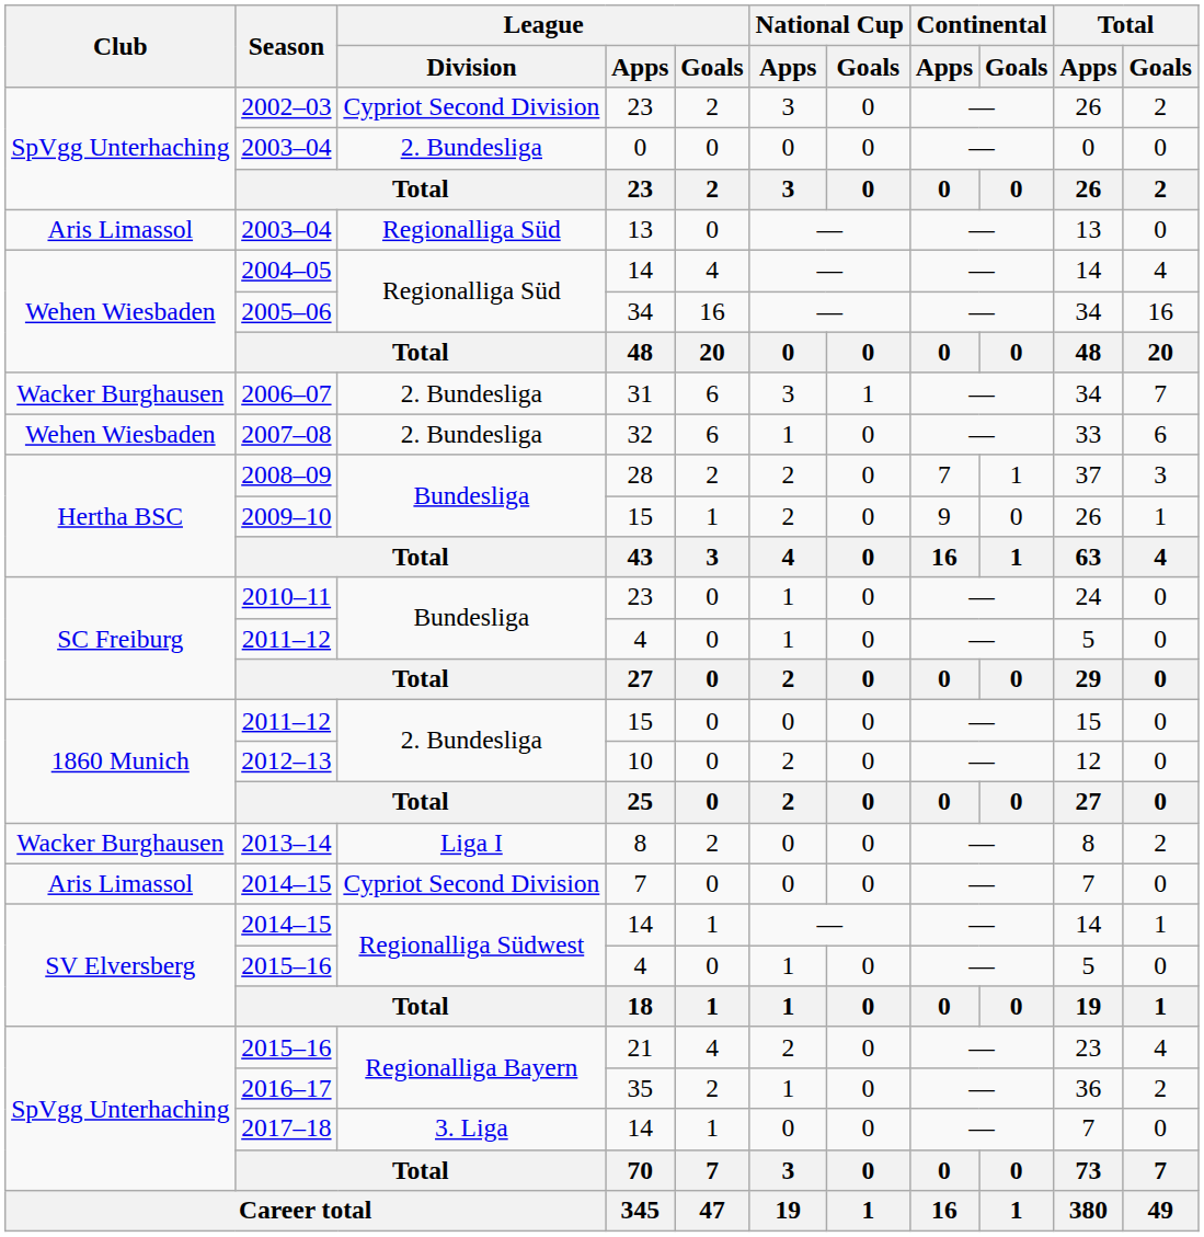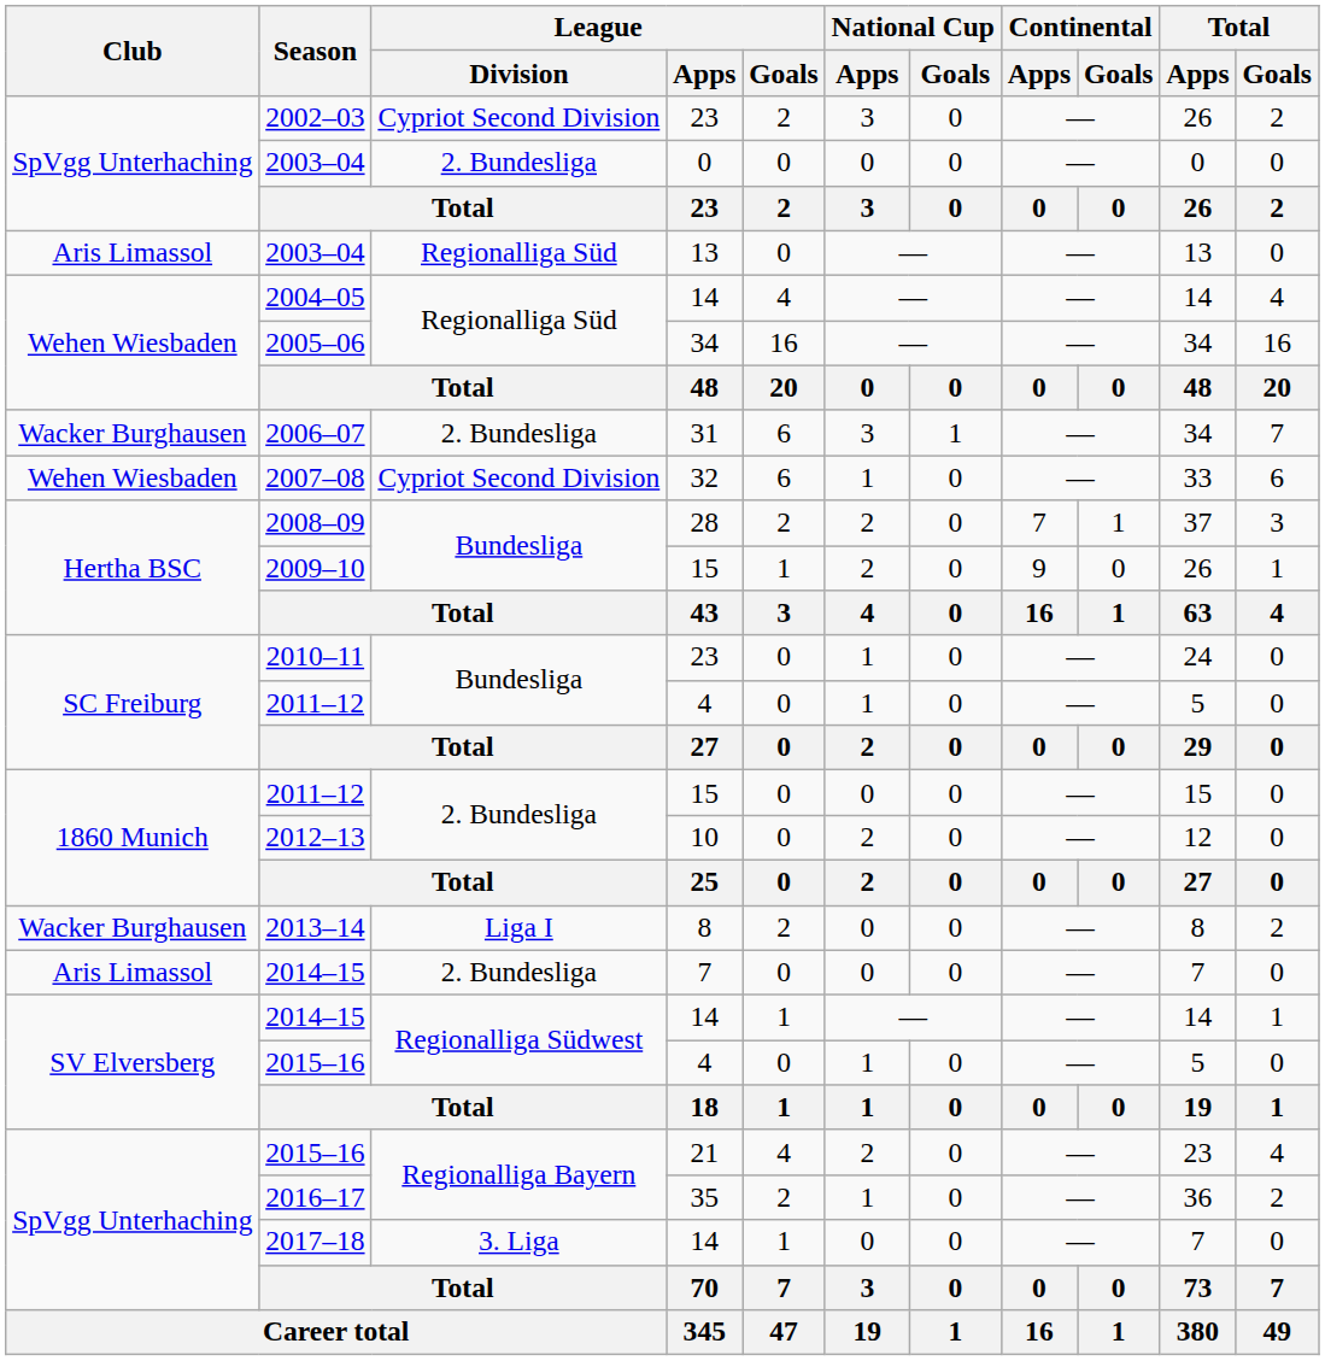2007–08 | League / Division: 2. Bundesliga -> Cypriot Second Division
2014–15 / 7 | League / Division: Cypriot Second Division -> 2. Bundesliga
